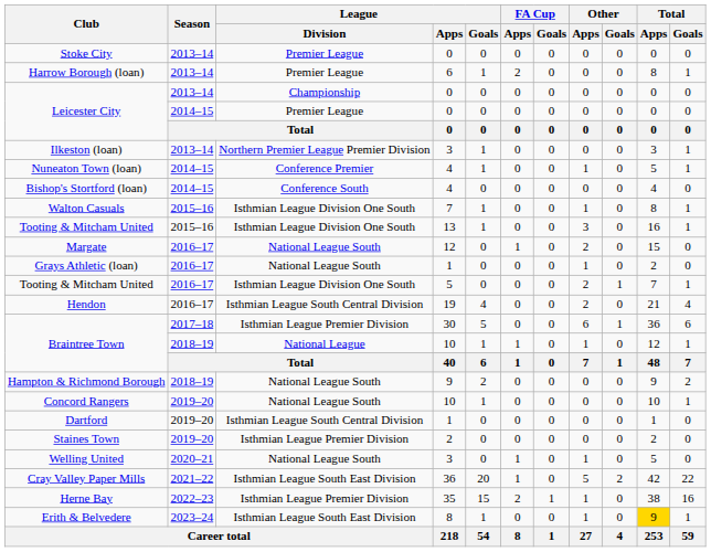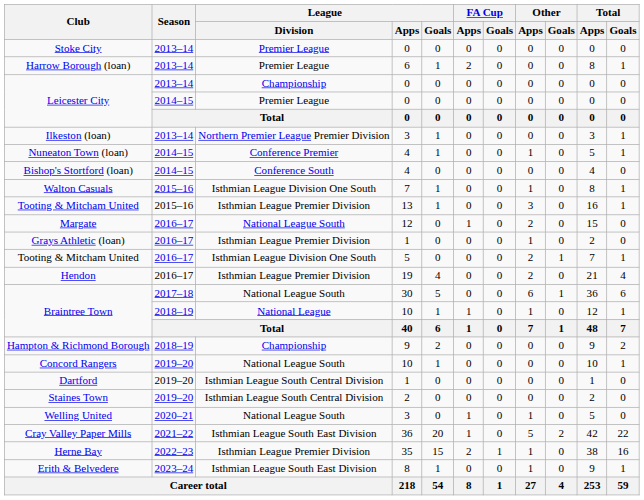Tooting & Mitcham United / 2015–16 | League / Division: Isthmian League Division One South -> Isthmian League Premier Division
Grays Athletic (loan) | League / Division: National League South -> Isthmian League Premier Division
Hendon | League / Division: Isthmian League South Central Division -> Isthmian League Premier Division
Braintree Town / 2017–18 | League / Division: Isthmian League Premier Division -> National League South
Hampton & Richmond Borough | League / Division: National League South -> Championship
Staines Town | League / Division: Isthmian League Premier Division -> Isthmian League South Central Division
Erith & Belvedere | Total / Apps: gold background -> no background
